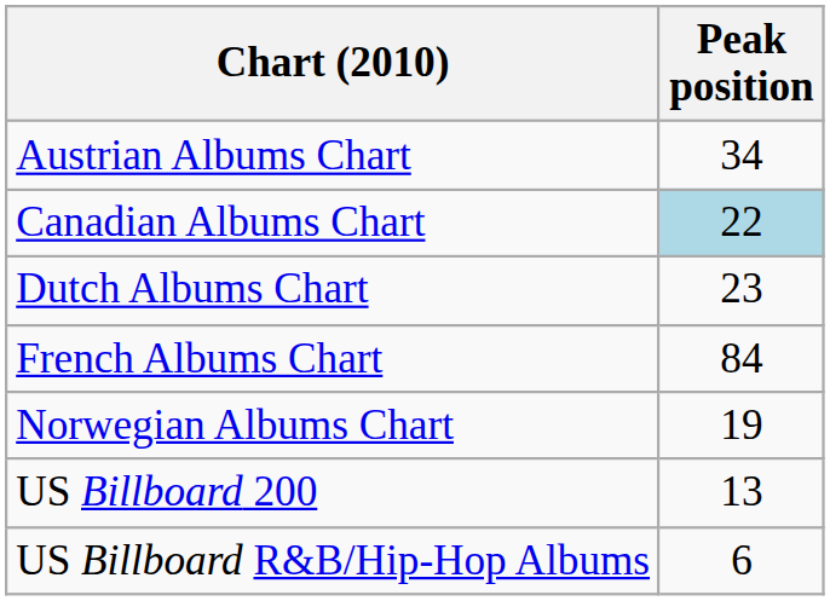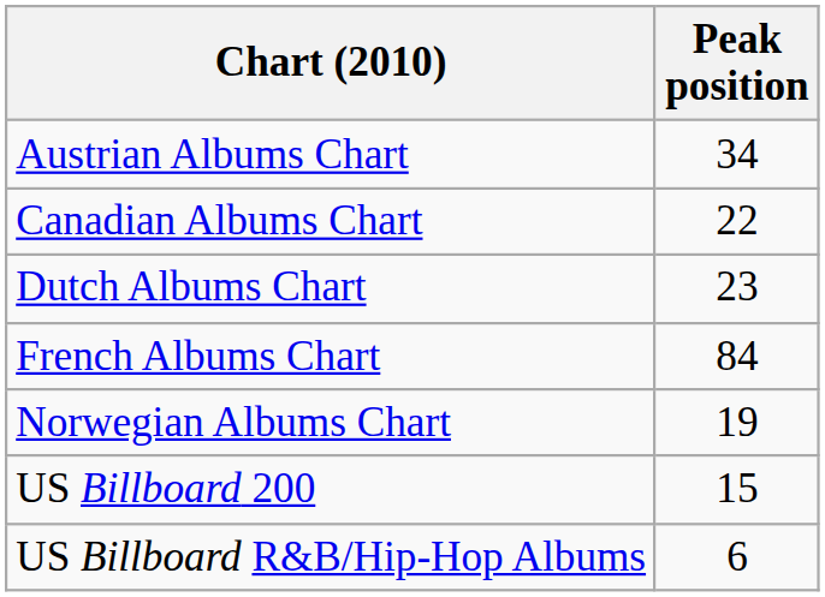Canadian Albums Chart | Peak position: lightblue background -> no background
US Billboard 200 | Peak position: 13 -> 15
